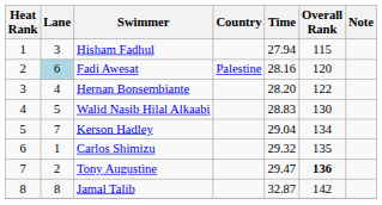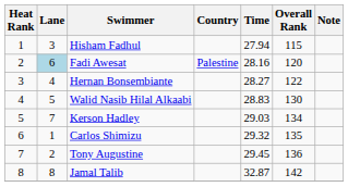Hernan Bonsembiante | Time: 28.20 -> 28.27
Kerson Hadley | Time: 29.04 -> 29.03
Tony Augustine | Time: 29.47 -> 29.45
Tony Augustine | Overall Rank: bold -> normal
